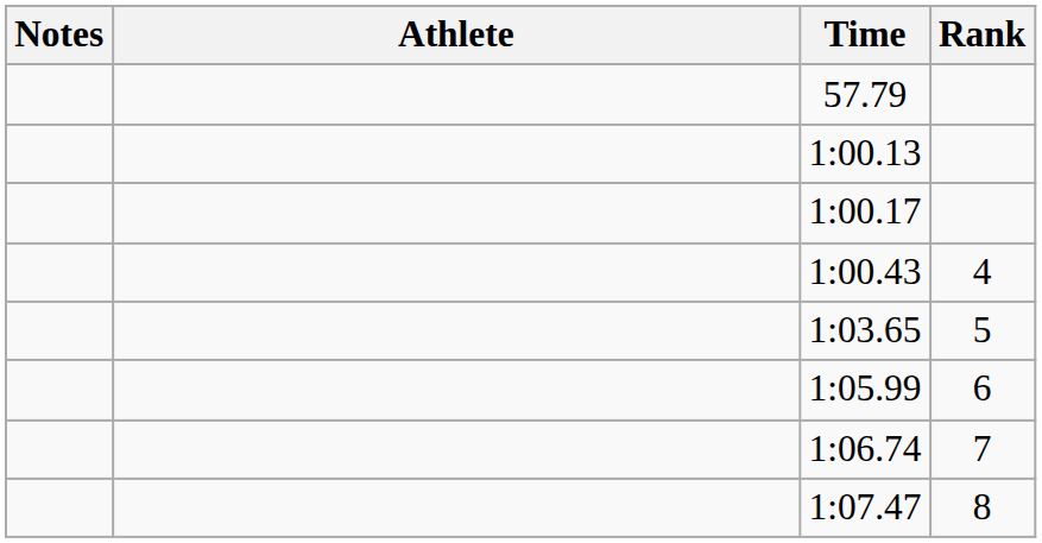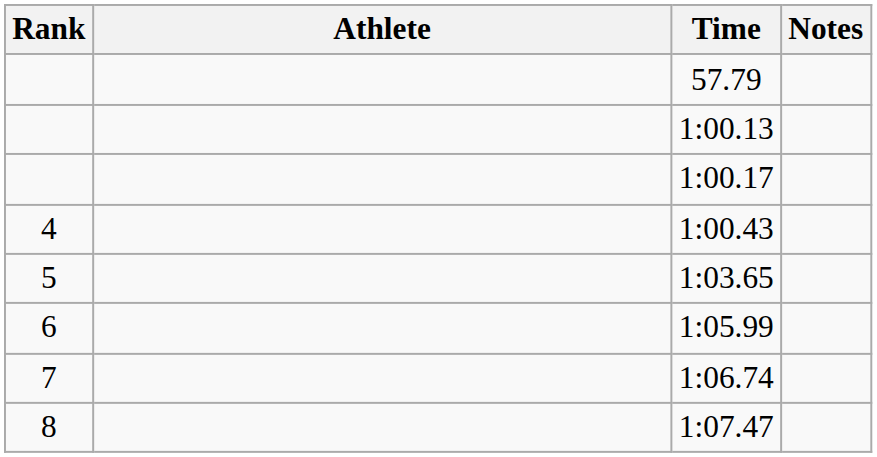columns swapped: Rank <-> Notes
